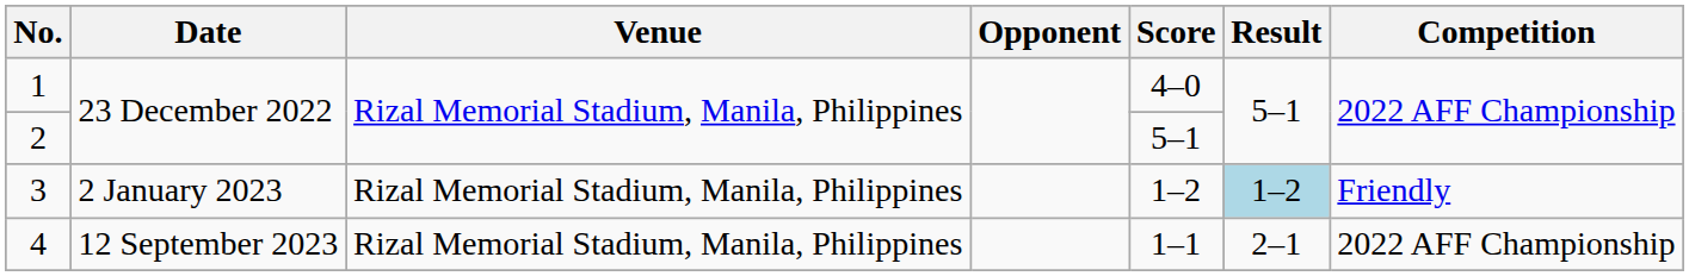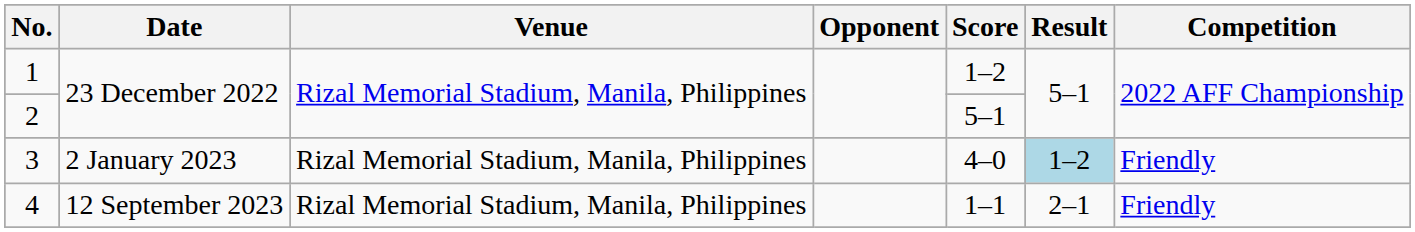1 | Score: 4–0 -> 1–2
3 | Score: 1–2 -> 4–0
4 | Competition: 2022 AFF Championship -> Friendly
